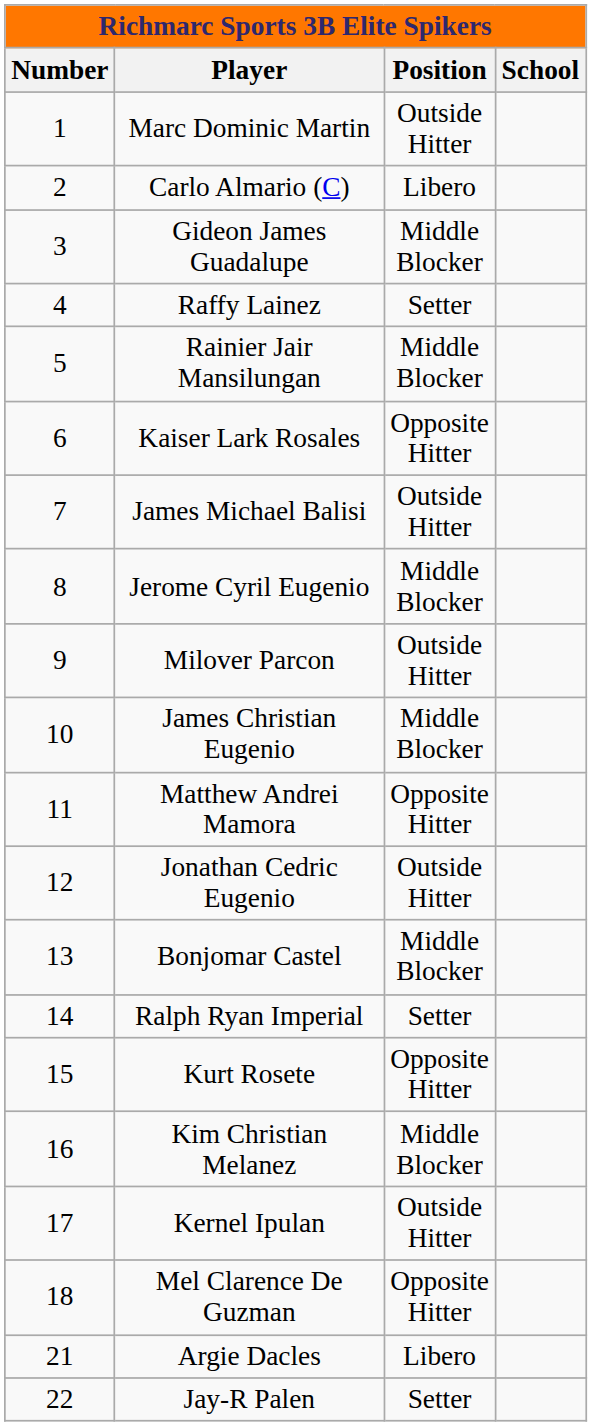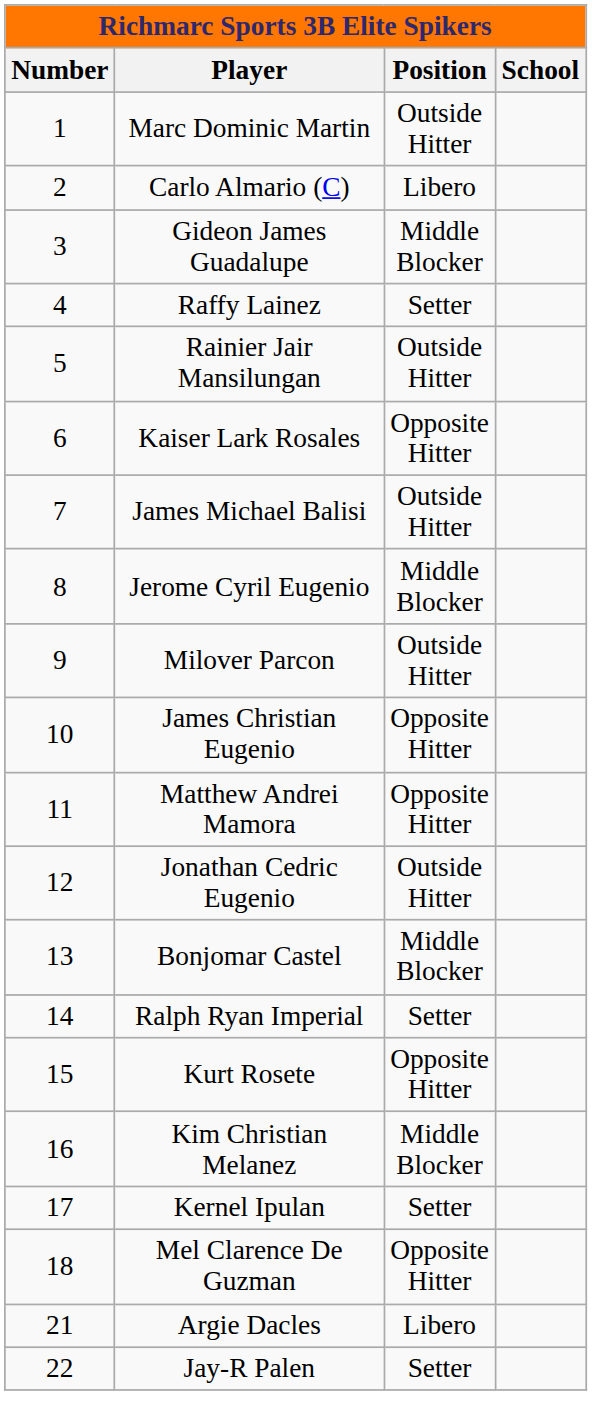Rainier Jair Mansilungan | Position: Middle Blocker -> Outside Hitter
James Christian Eugenio | Position: Middle Blocker -> Opposite Hitter
Kernel Ipulan | Position: Outside Hitter -> Setter
